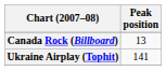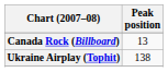Ukraine Airplay (Tophit) | Peak position: 141 -> 138
